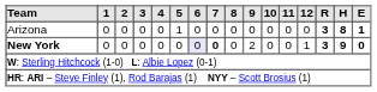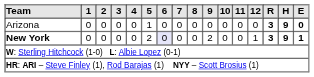Arizona | H: 8 -> 9
Arizona | E: 1 -> 0
New York | 5: 0 -> 2
New York | 7: bold -> normal
New York | E: 0 -> 1
